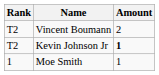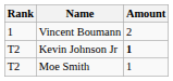Vincent Boumann | Rank: T2 -> 1
Moe Smith | Rank: 1 -> T2
